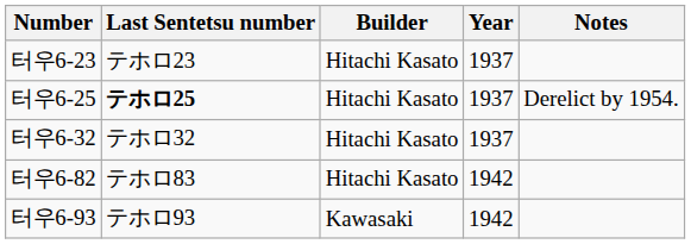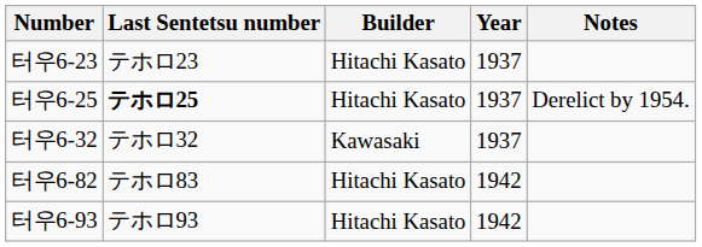터우6-32 | Builder: Hitachi Kasato -> Kawasaki
터우6-93 | Builder: Kawasaki -> Hitachi Kasato
